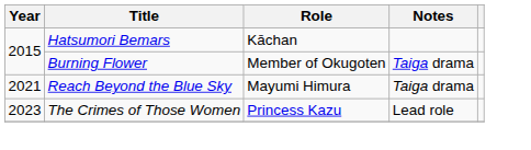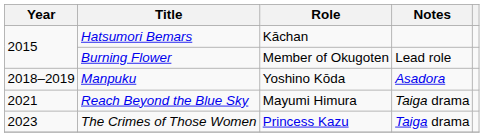Burning Flower | Notes: Taiga drama -> Lead role
+ row: 2018–2019 | Manpuku | Yoshino Kōda | Asadora
The Crimes of Those Women | Notes: Lead role -> Taiga drama
